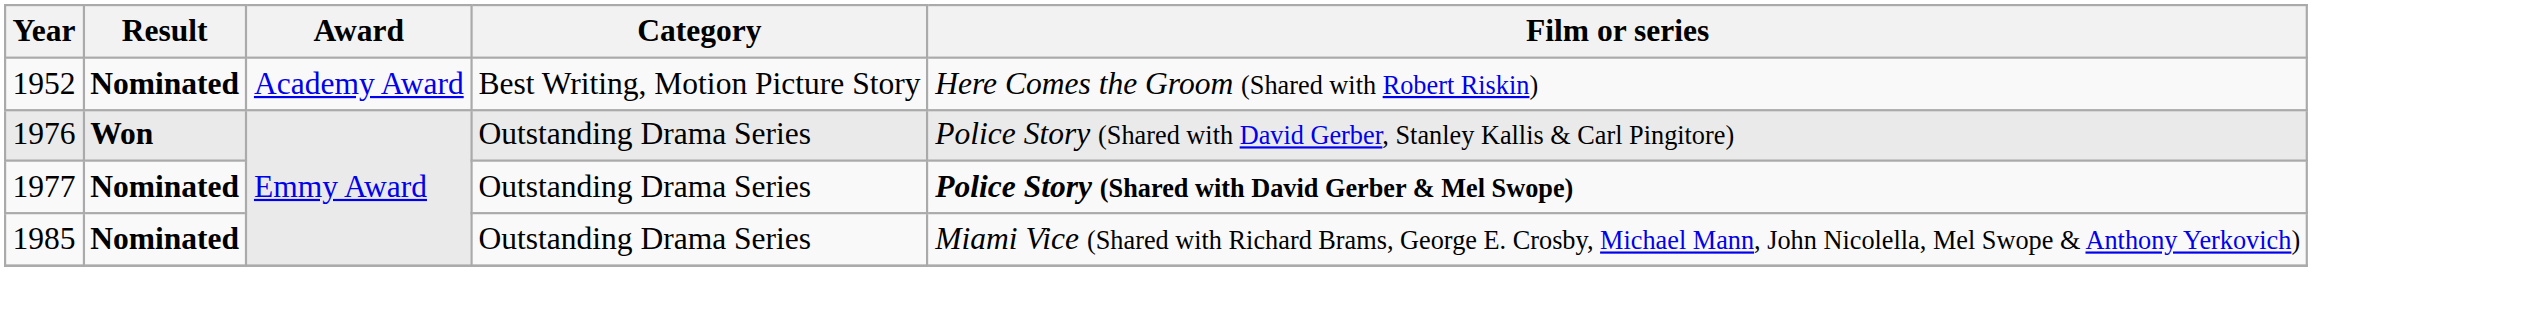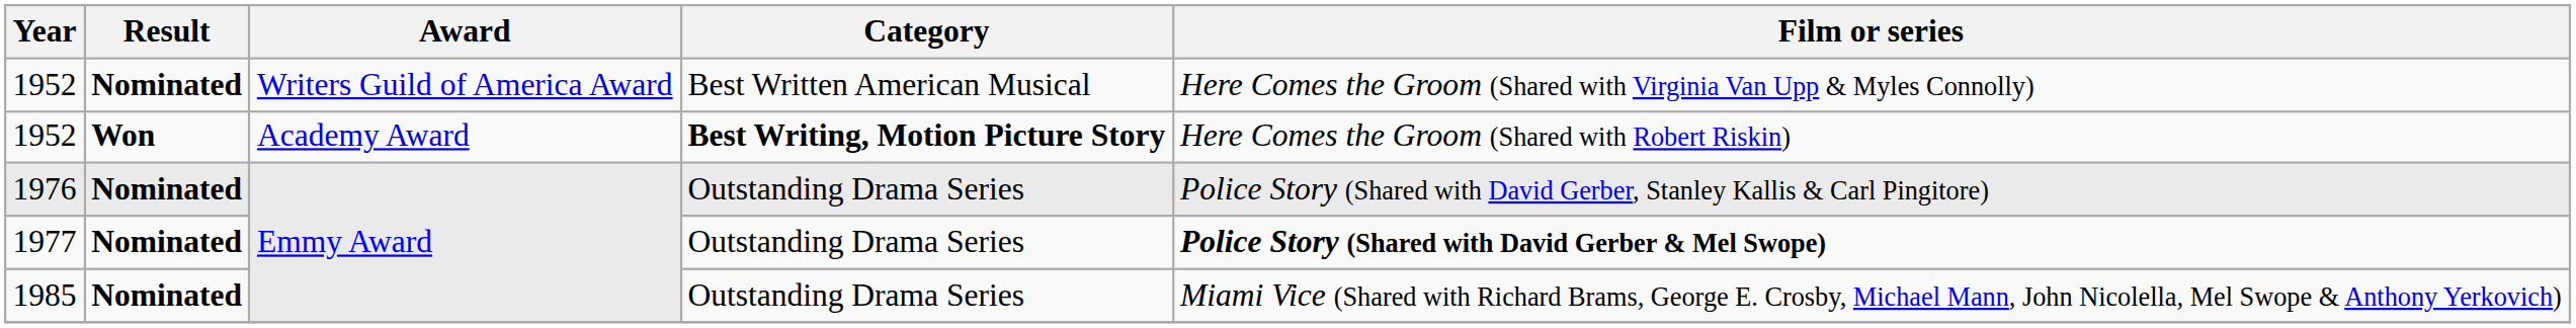+ row: 1952 | Nominated | Writers Guild of America Award | Best Written American Musical | Here Comes the Groom (Shared with Virginia Van Upp & Myles Connolly)
1952 / Academy Award | Result: Nominated -> Won
1952 / Academy Award | Category: normal -> bold
1976 | Result: Won -> Nominated
